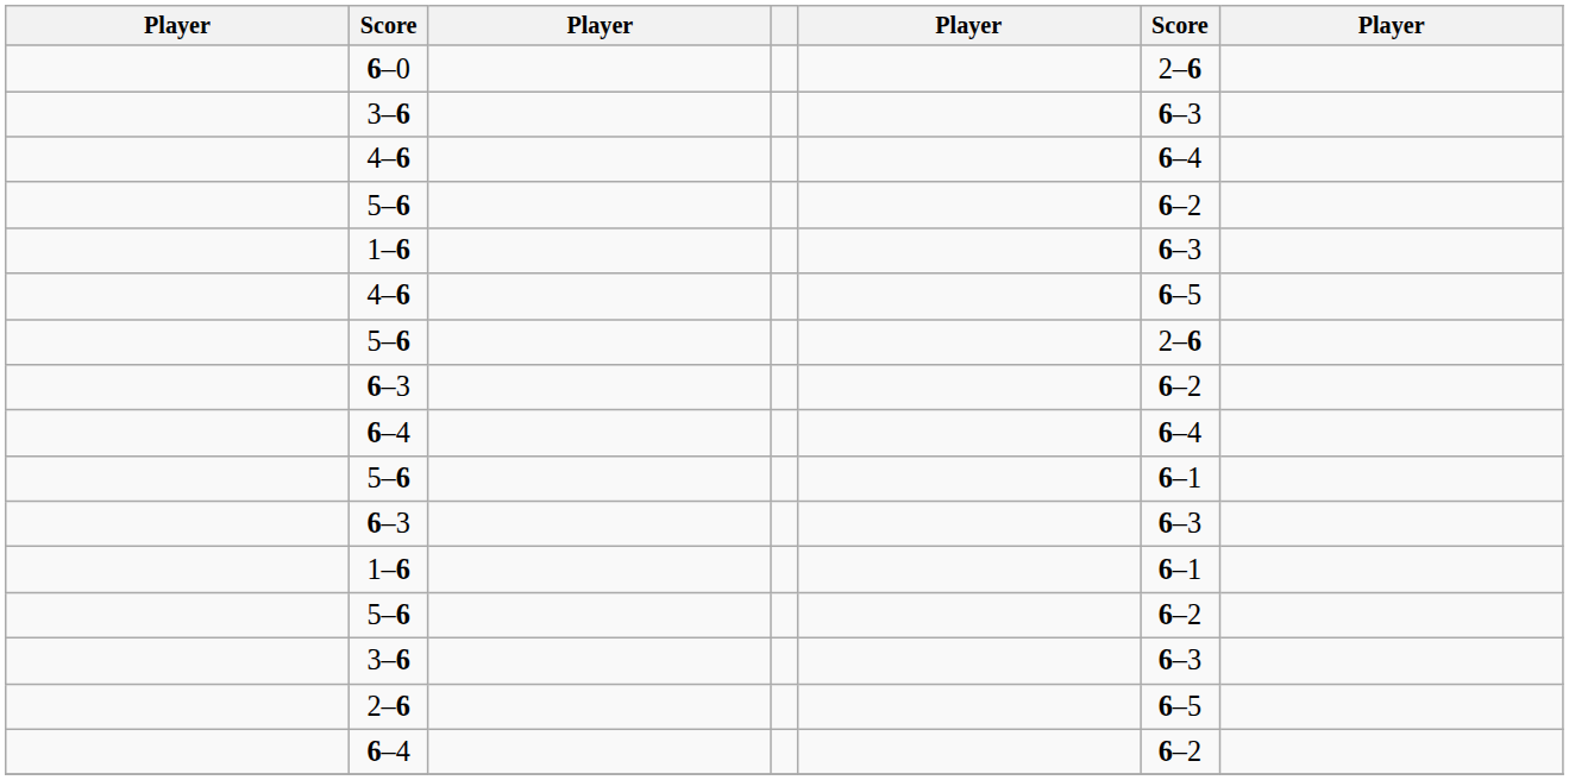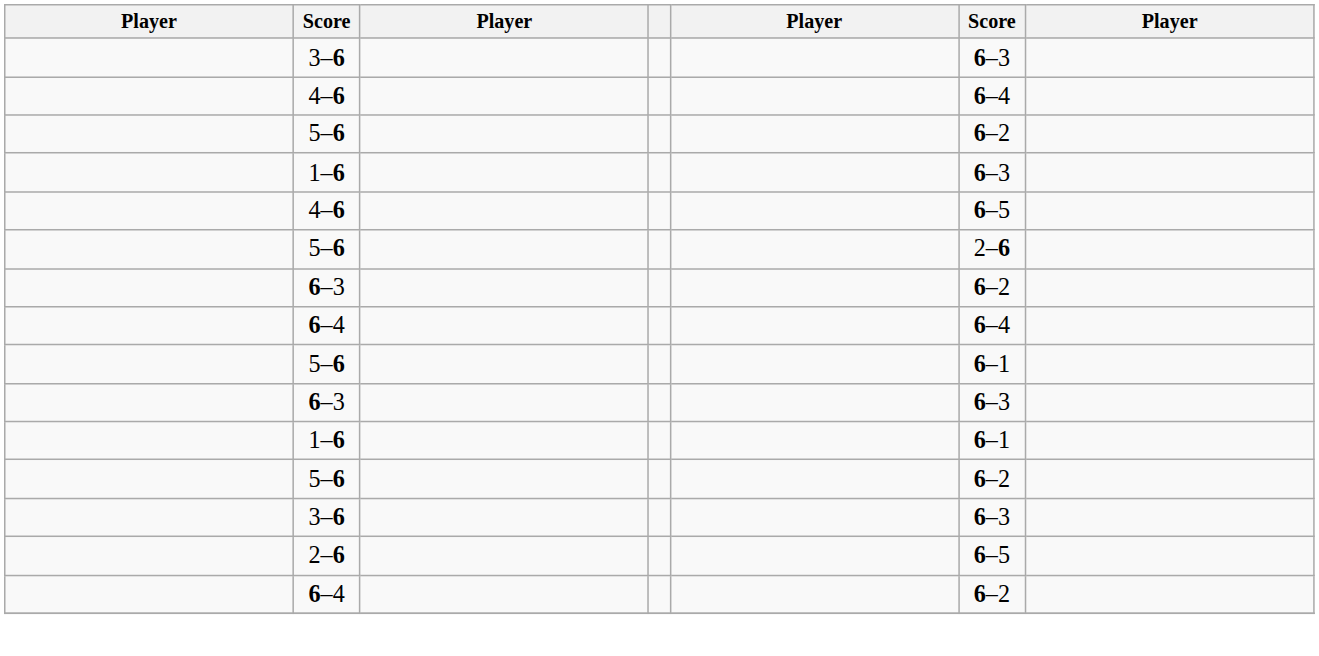- row: 6–0 | 2–6
